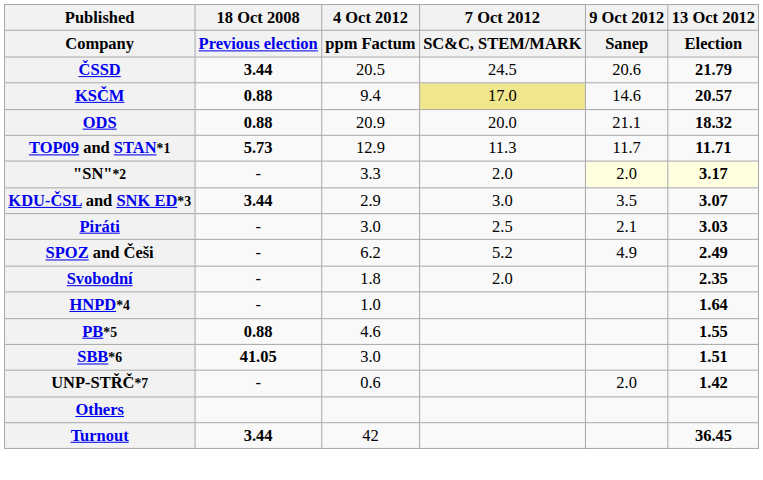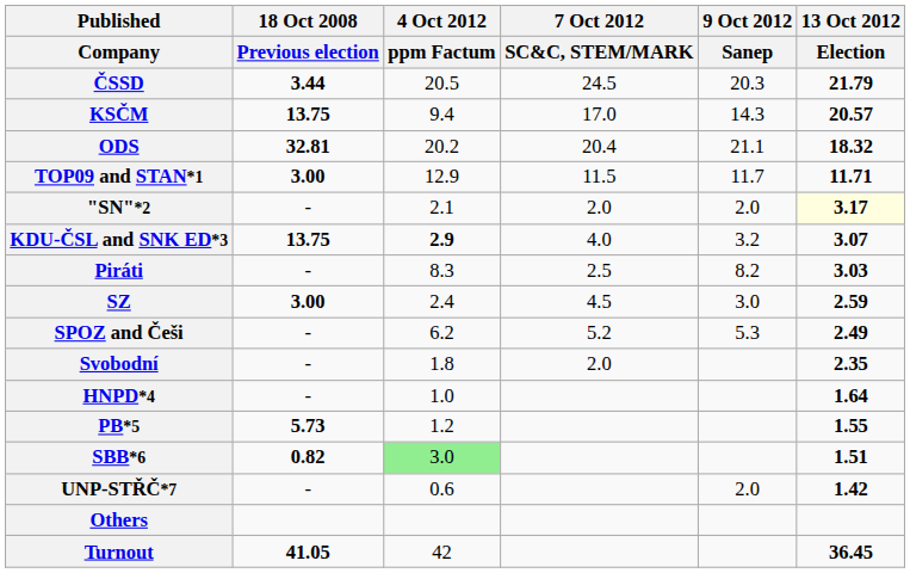ČSSD | 9 Oct 2012 / Sanep: 20.6 -> 20.3
KSČM | 18 Oct 2008 / Previous election: 0.88 -> 13.75
KSČM | 7 Oct 2012 / SC&C, STEM/MARK: khaki background -> no background
KSČM | 9 Oct 2012 / Sanep: 14.6 -> 14.3
ODS | 18 Oct 2008 / Previous election: 0.88 -> 32.81
ODS | 4 Oct 2012 / ppm Factum: 20.9 -> 20.2
ODS | 7 Oct 2012 / SC&C, STEM/MARK: 20.0 -> 20.4
TOP09 and STAN*1 | 18 Oct 2008 / Previous election: 5.73 -> 3.00
TOP09 and STAN*1 | 7 Oct 2012 / SC&C, STEM/MARK: 11.3 -> 11.5
"SN"*2 | 4 Oct 2012 / ppm Factum: 3.3 -> 2.1
"SN"*2 | 9 Oct 2012 / Sanep: lightyellow background -> no background
KDU-ČSL and SNK ED*3 | 18 Oct 2008 / Previous election: 3.44 -> 13.75
KDU-ČSL and SNK ED*3 | 4 Oct 2012 / ppm Factum: normal -> bold
KDU-ČSL and SNK ED*3 | 7 Oct 2012 / SC&C, STEM/MARK: 3.0 -> 4.0
KDU-ČSL and SNK ED*3 | 9 Oct 2012 / Sanep: 3.5 -> 3.2
Piráti | 4 Oct 2012 / ppm Factum: 3.0 -> 8.3
Piráti | 9 Oct 2012 / Sanep: 2.1 -> 8.2
+ row: SZ | 3.00 | 2.4 | 4.5 | 3.0 | 2.59
SPOZ and Češi | 9 Oct 2012 / Sanep: 4.9 -> 5.3
PB*5 | 18 Oct 2008 / Previous election: 0.88 -> 5.73
PB*5 | 4 Oct 2012 / ppm Factum: 4.6 -> 1.2
SBB*6 | 18 Oct 2008 / Previous election: 41.05 -> 0.82
SBB*6 | 4 Oct 2012 / ppm Factum: no background -> lightgreen background
Turnout | 18 Oct 2008 / Previous election: 3.44 -> 41.05
